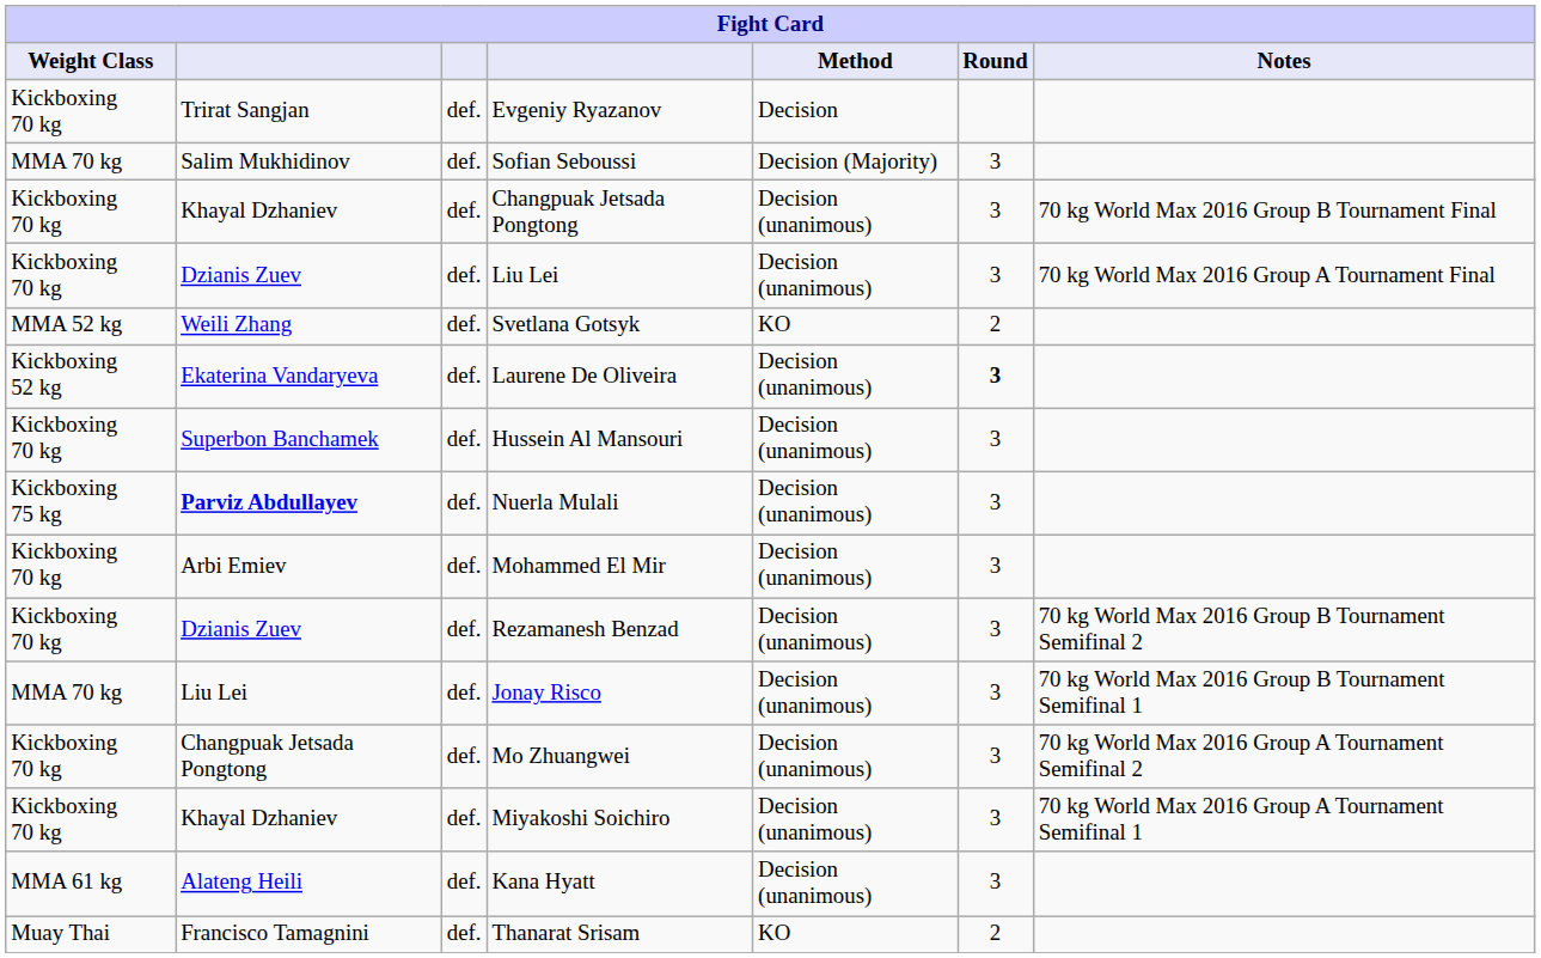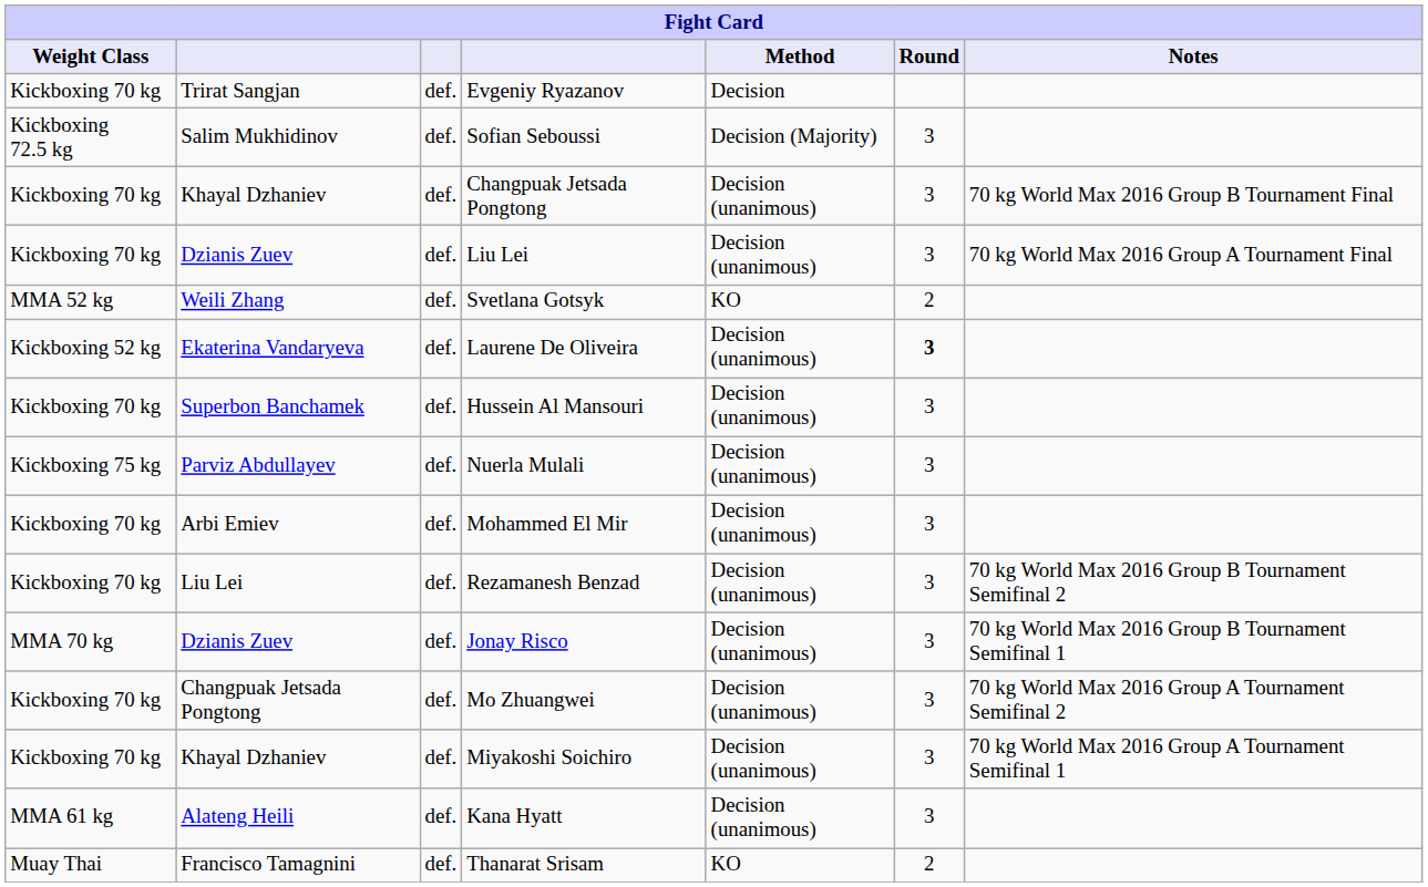Sofian Seboussi | Weight Class: MMA 70 kg -> Kickboxing 72.5 kg
Nuerla Mulali | column 2: bold -> normal
Rezamanesh Benzad | column 2: Dzianis Zuev -> Liu Lei
Jonay Risco | column 2: Liu Lei -> Dzianis Zuev
